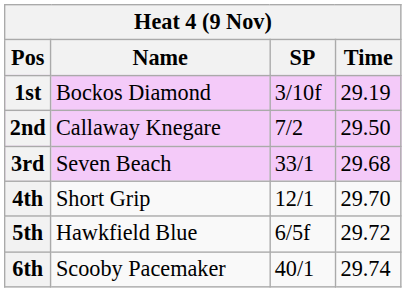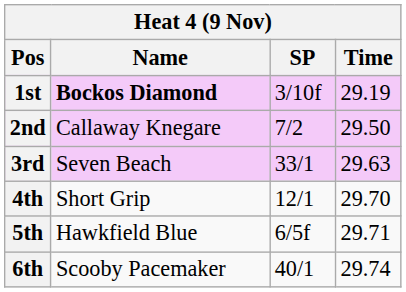1st | Name: normal -> bold
3rd | Time: 29.68 -> 29.63
5th | Time: 29.72 -> 29.71
